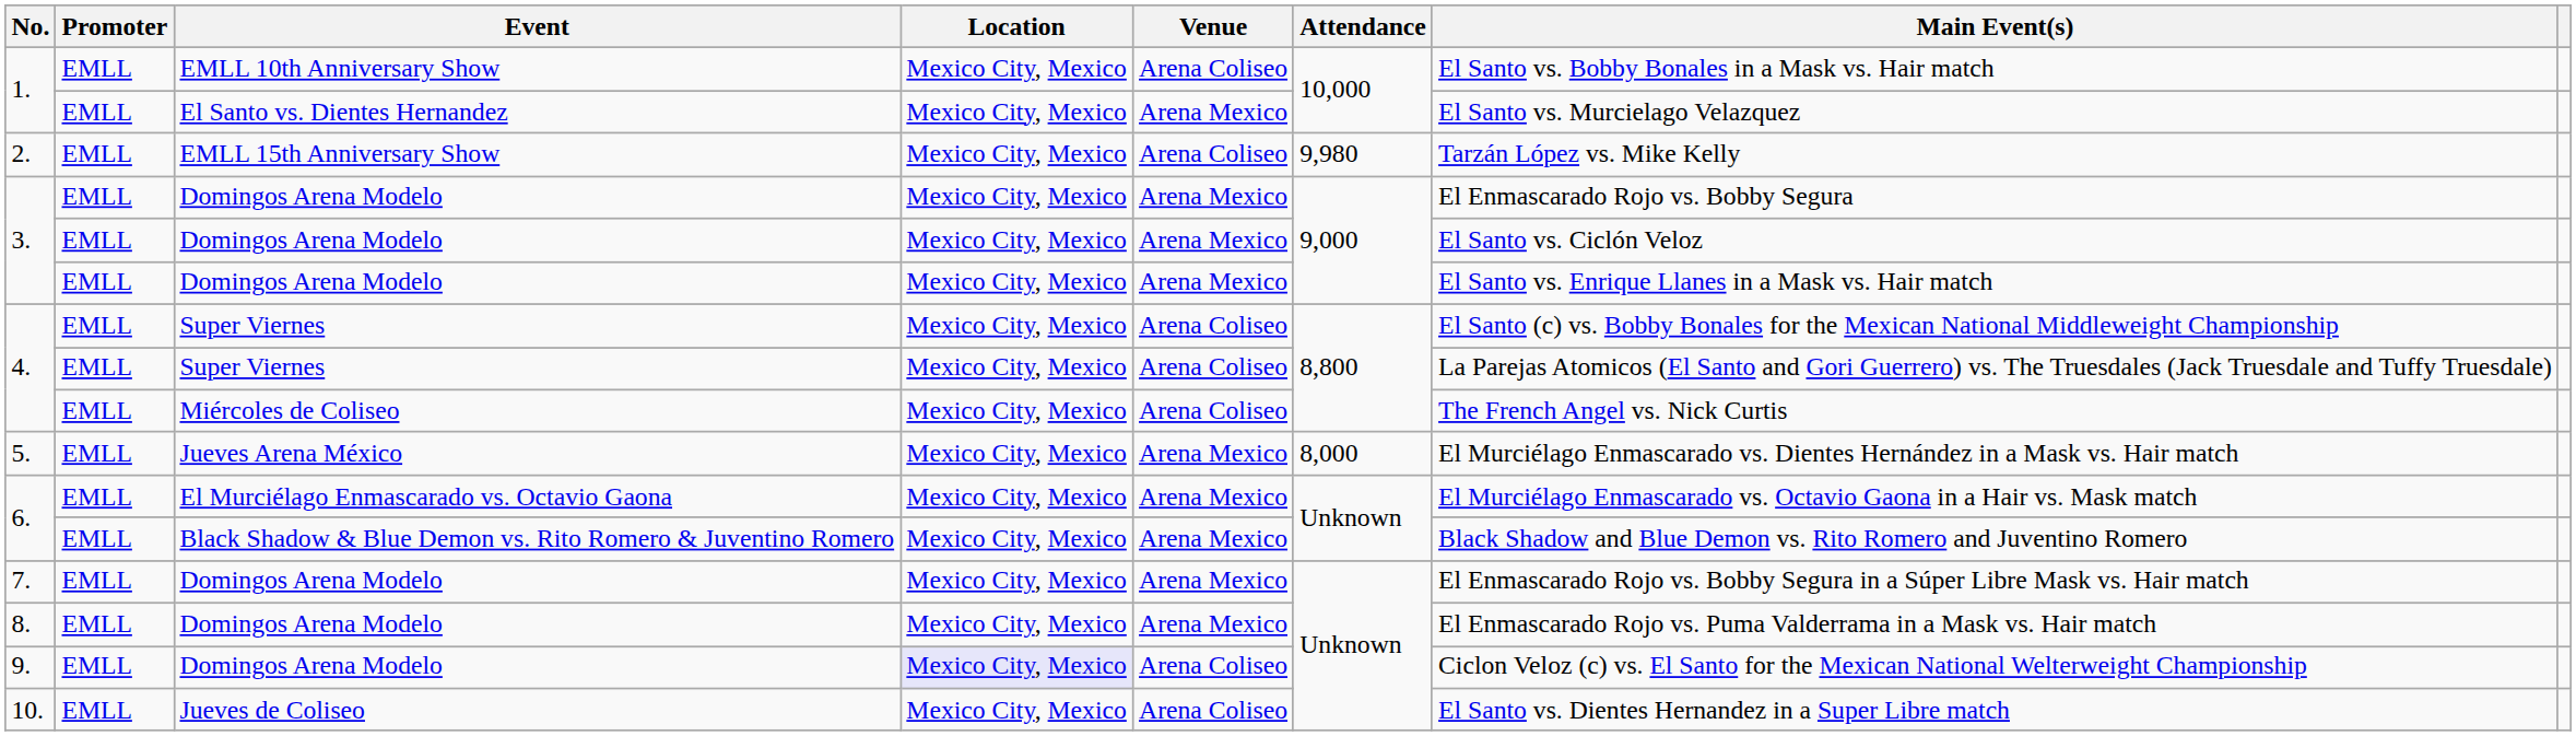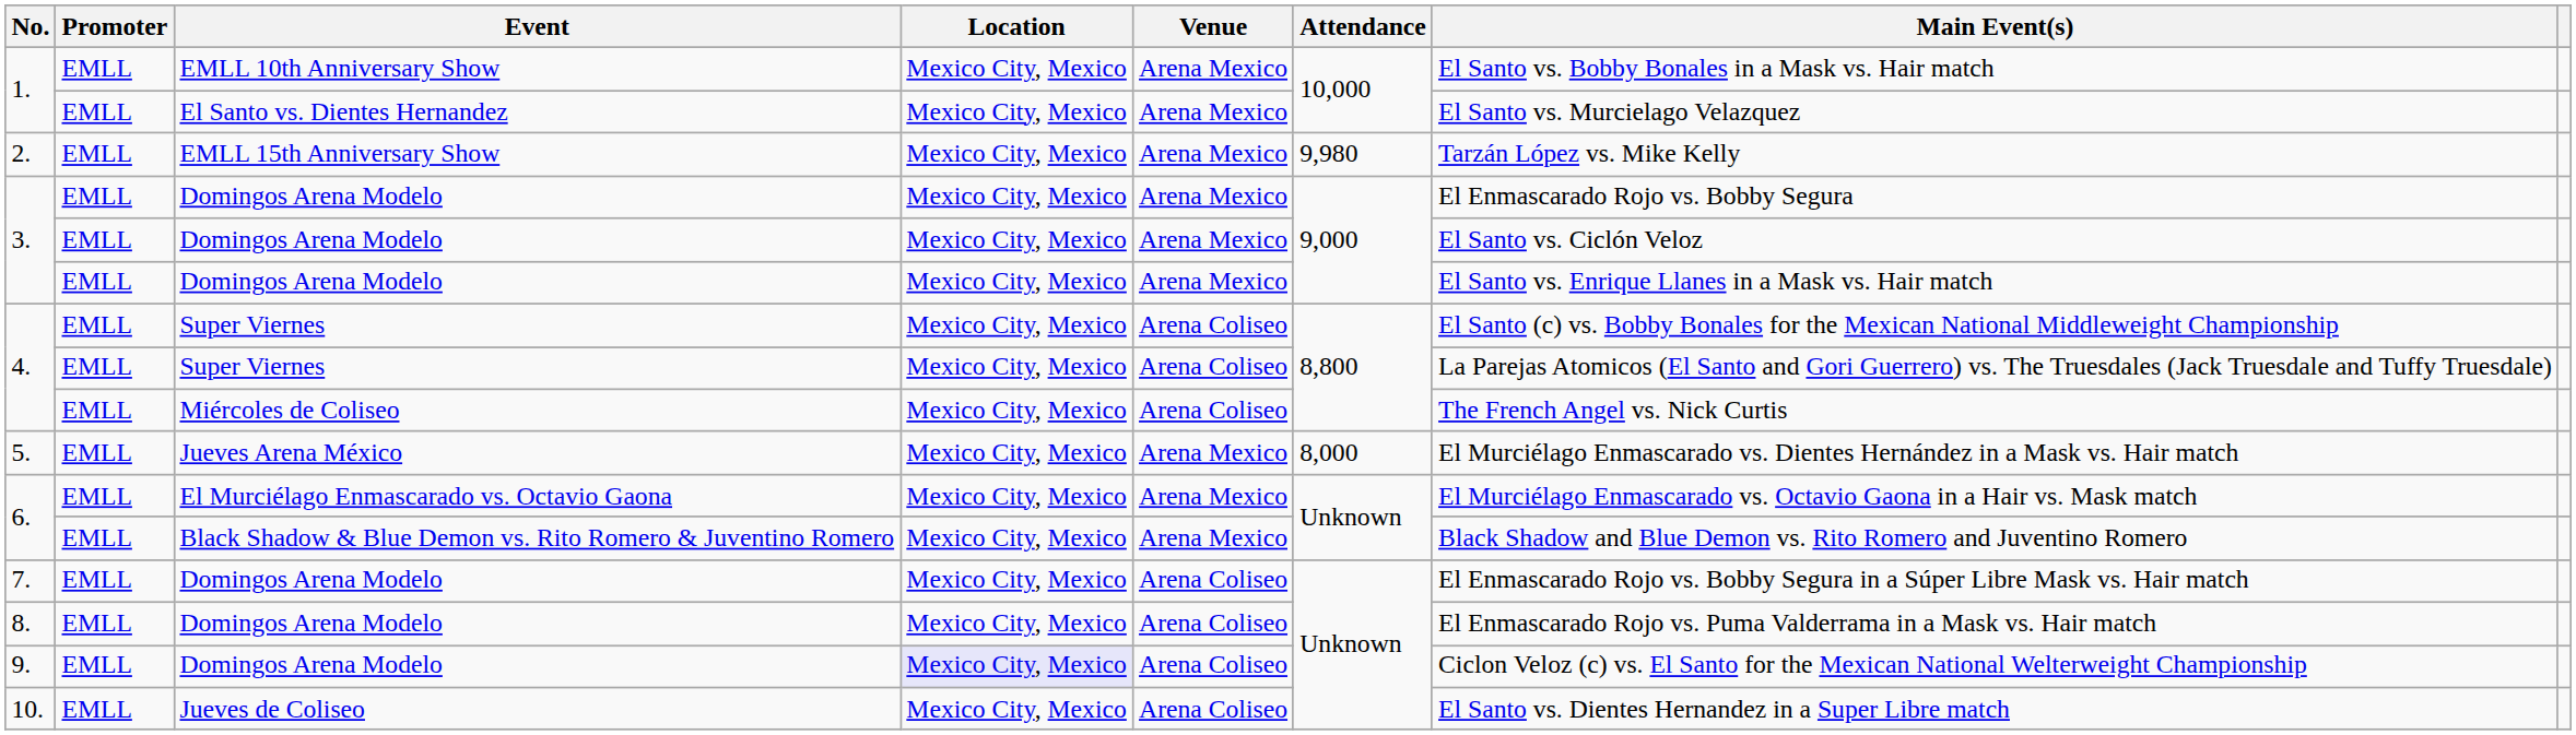1. / EMLL 10th Anniversary Show | Venue: Arena Coliseo -> Arena Mexico
2. | Venue: Arena Coliseo -> Arena Mexico
7. | Venue: Arena Mexico -> Arena Coliseo
8. | Venue: Arena Mexico -> Arena Coliseo
